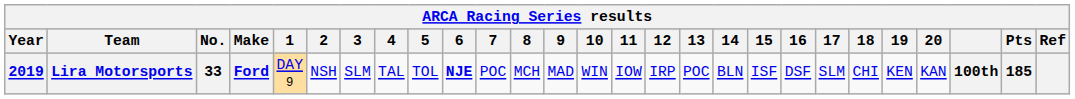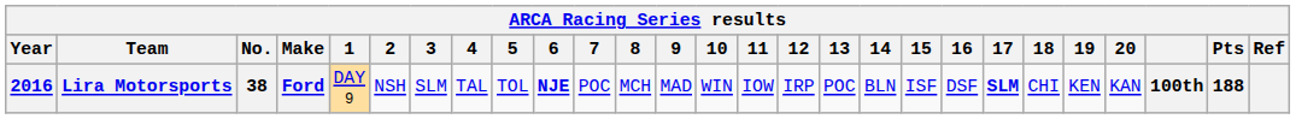Lira Motorsports | Year: 2019 -> 2016
Lira Motorsports | No.: 33 -> 38
Lira Motorsports | 17: normal -> bold
Lira Motorsports | Pts: 185 -> 188
